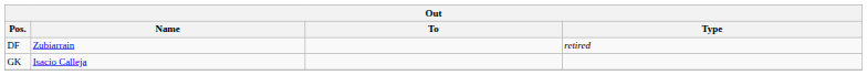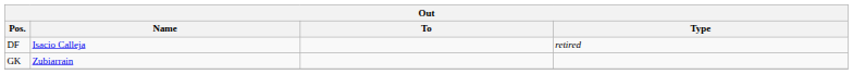DF | Name: Zubiarrain -> Isacio Calleja
GK | Name: Isacio Calleja -> Zubiarrain
